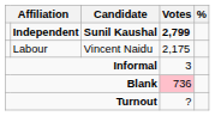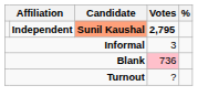Independent | Candidate: no background -> lightsalmon background
Independent | Votes: 2,799 -> 2,795
- row: Labour | Vincent Naidu | 2,175
